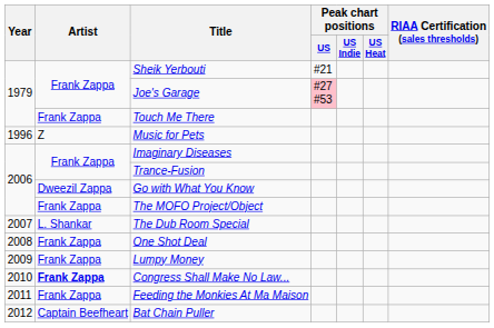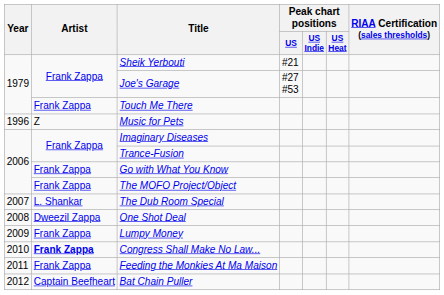Joe's Garage | Peak chart positions / US: pink background -> no background
Go with What You Know | Artist: Dweezil Zappa -> Frank Zappa
One Shot Deal | Artist: Frank Zappa -> Dweezil Zappa
